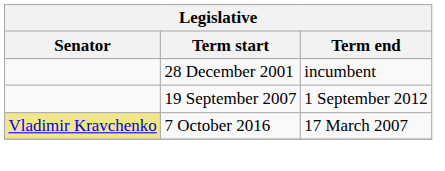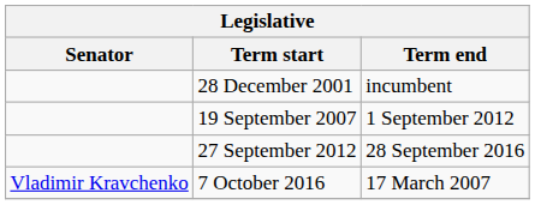+ row: 27 September 2012 | 28 September 2016
7 October 2016 | Senator: khaki background -> no background
